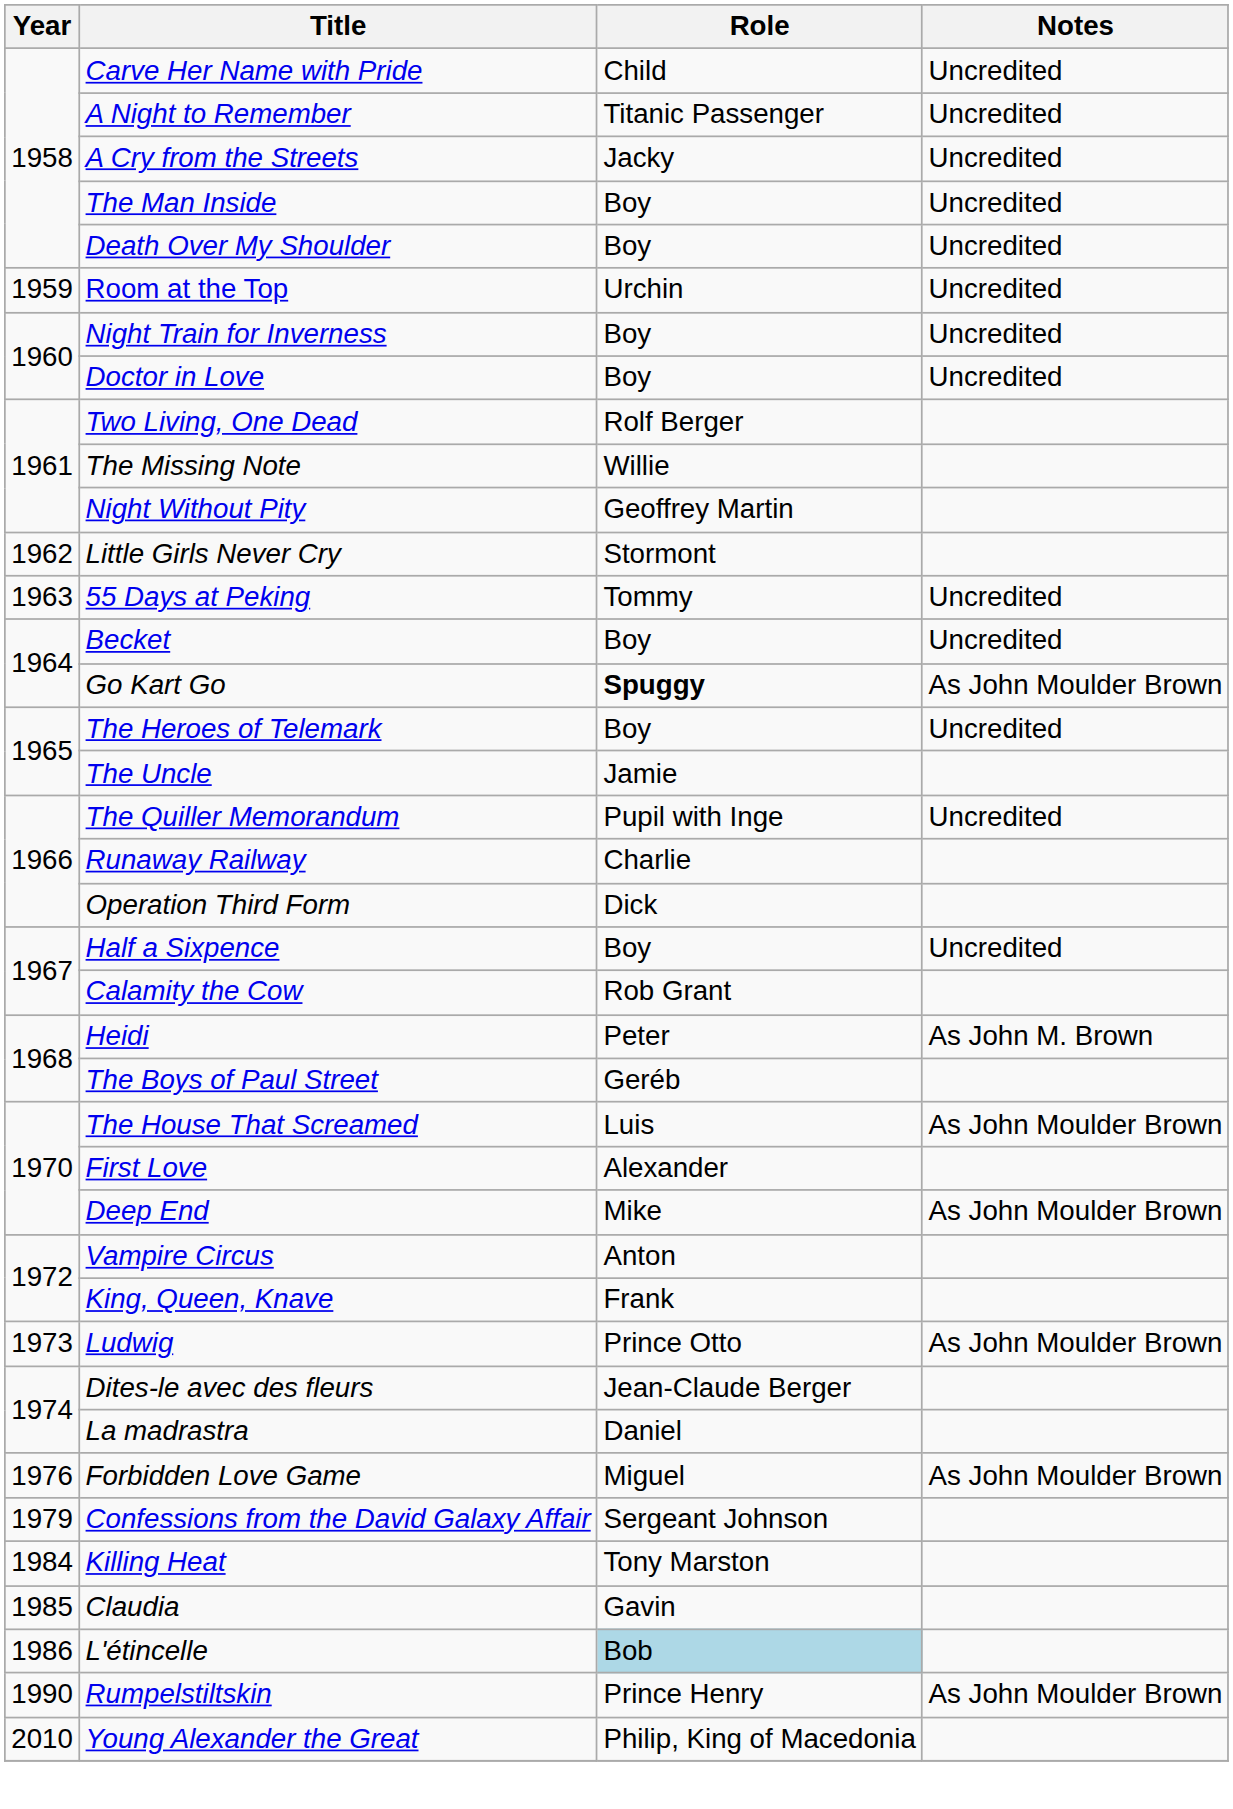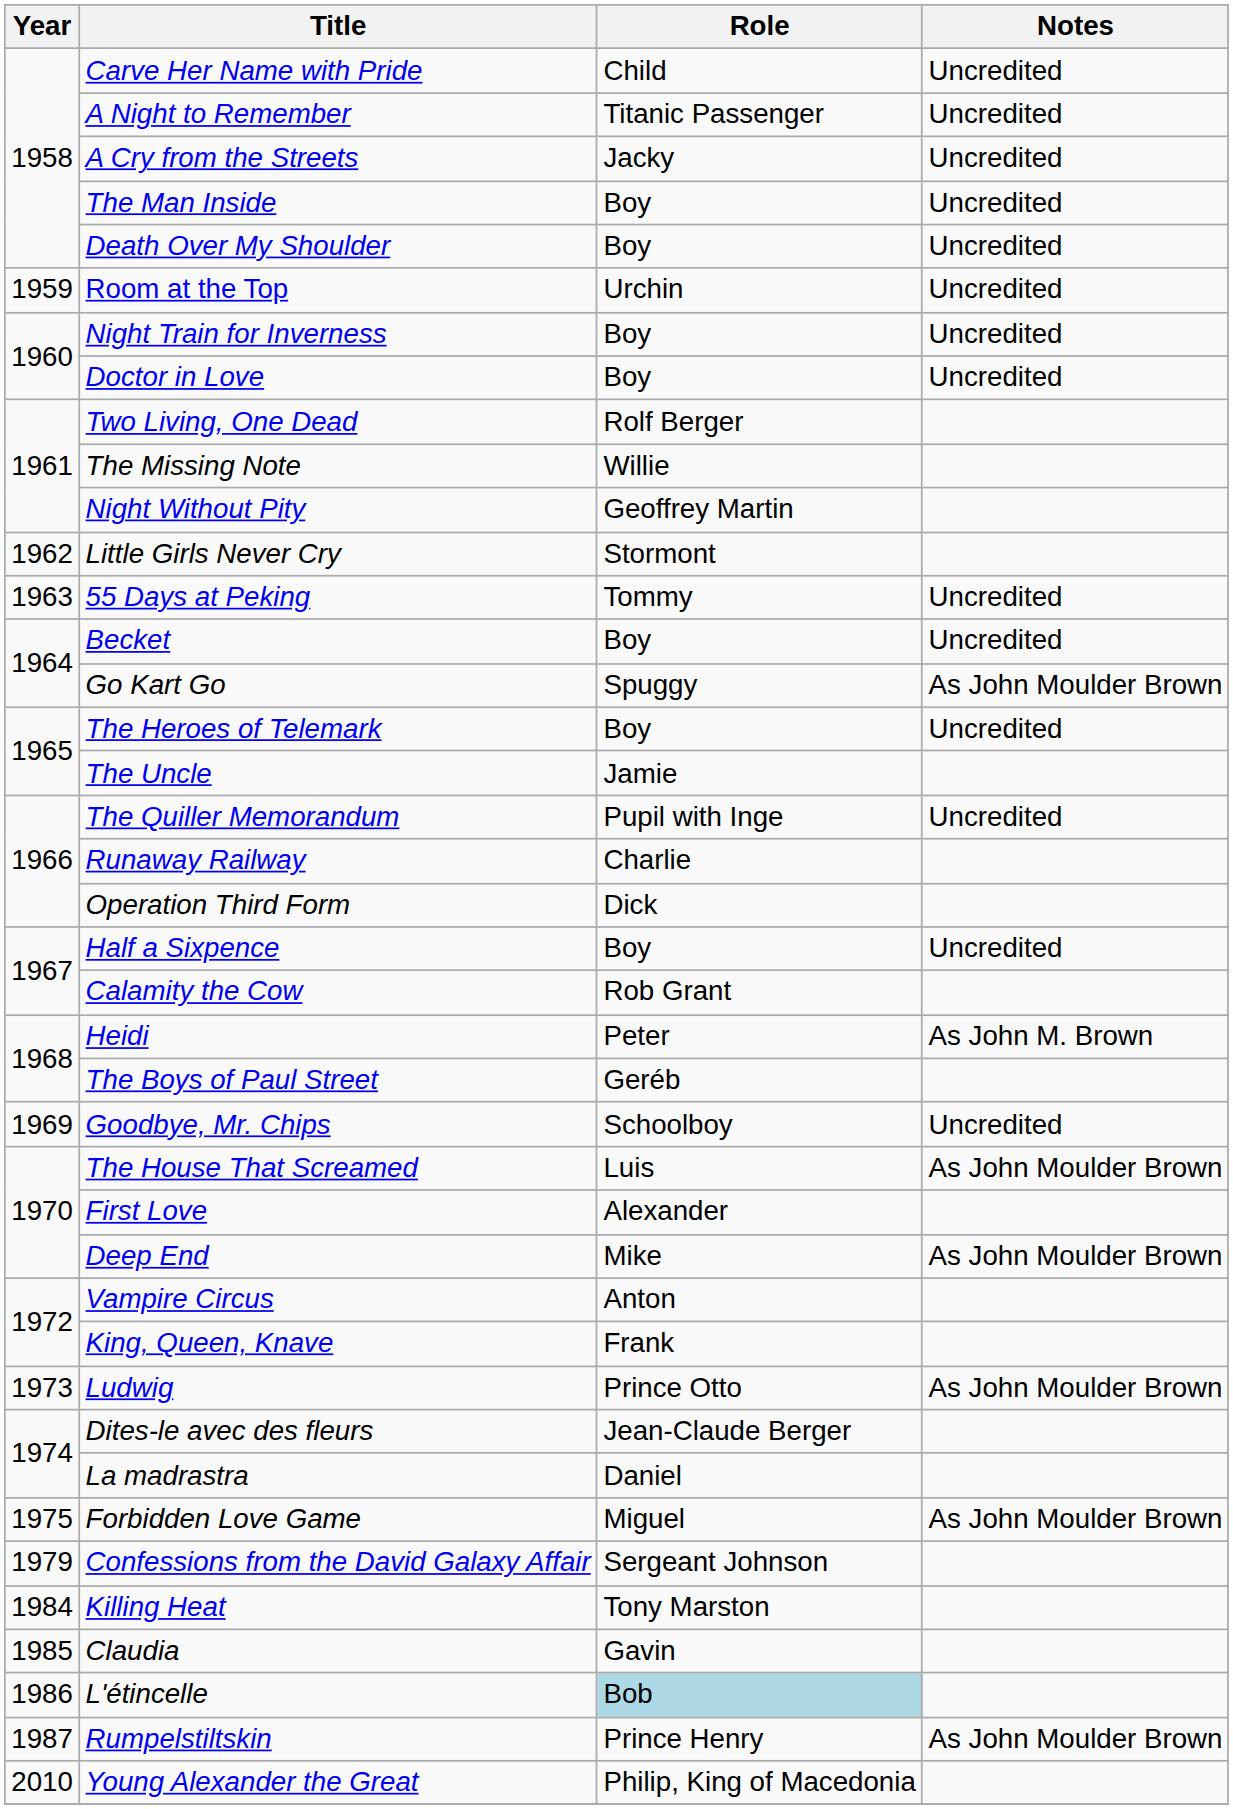Go Kart Go | Role: bold -> normal
+ row: 1969 | Goodbye, Mr. Chips | Schoolboy | Uncredited
Forbidden Love Game | Year: 1976 -> 1975
Rumpelstiltskin | Year: 1990 -> 1987
